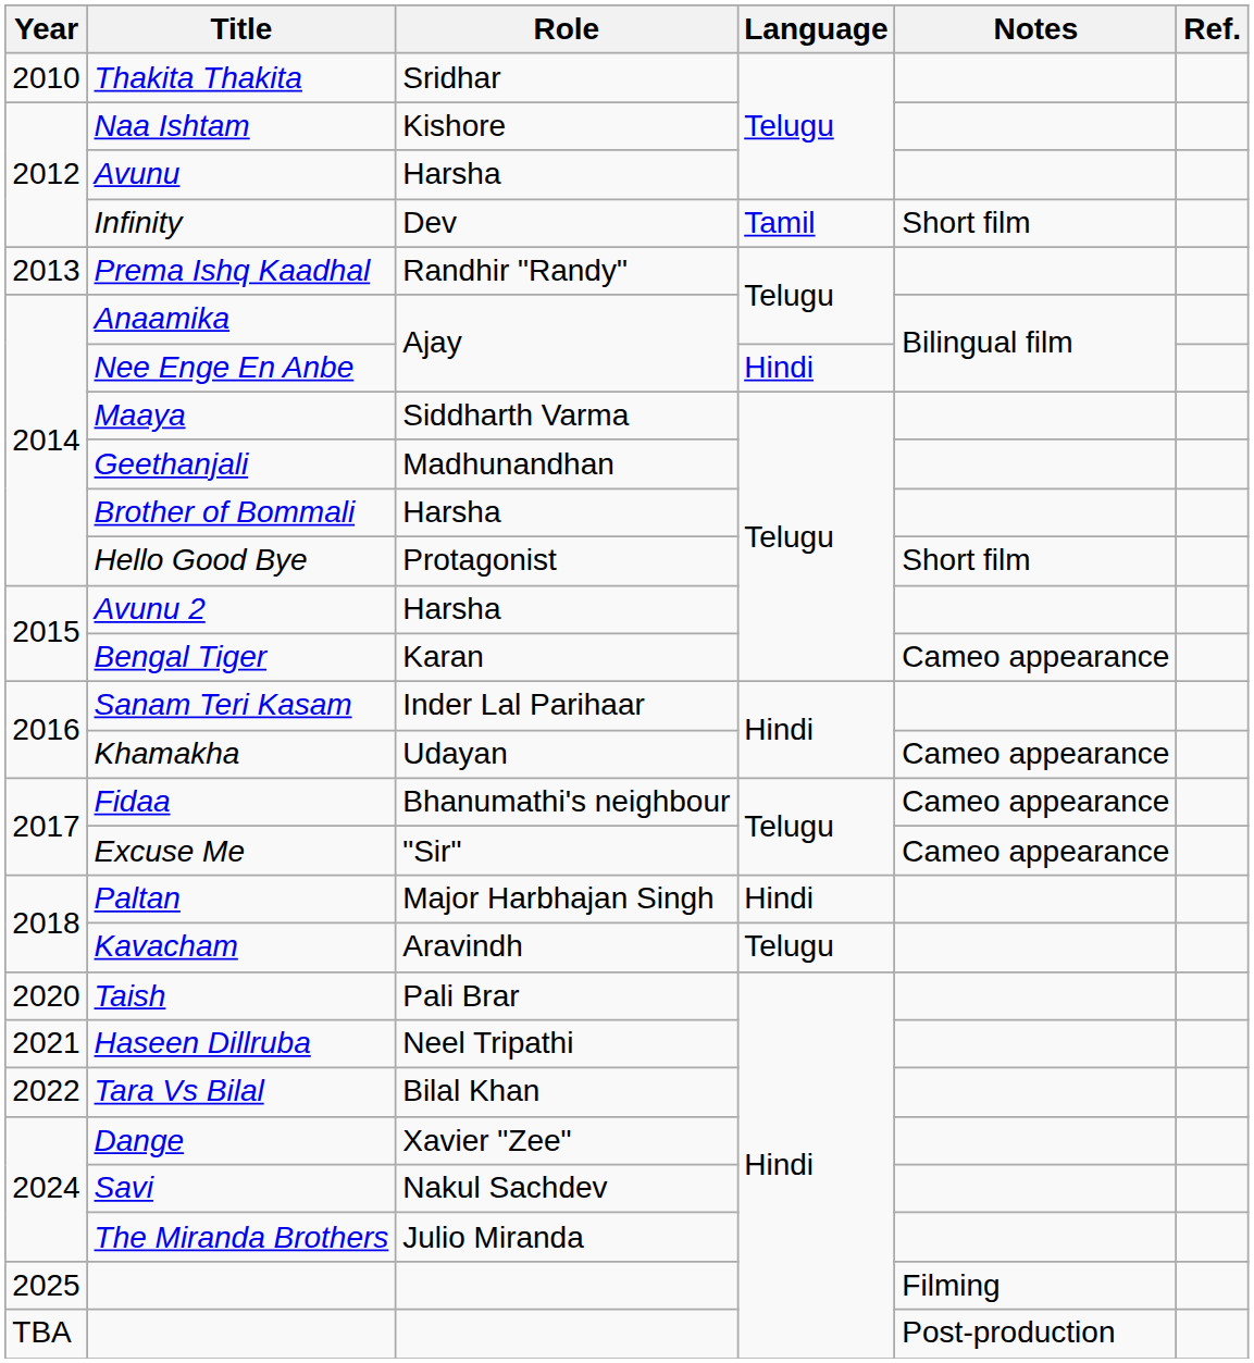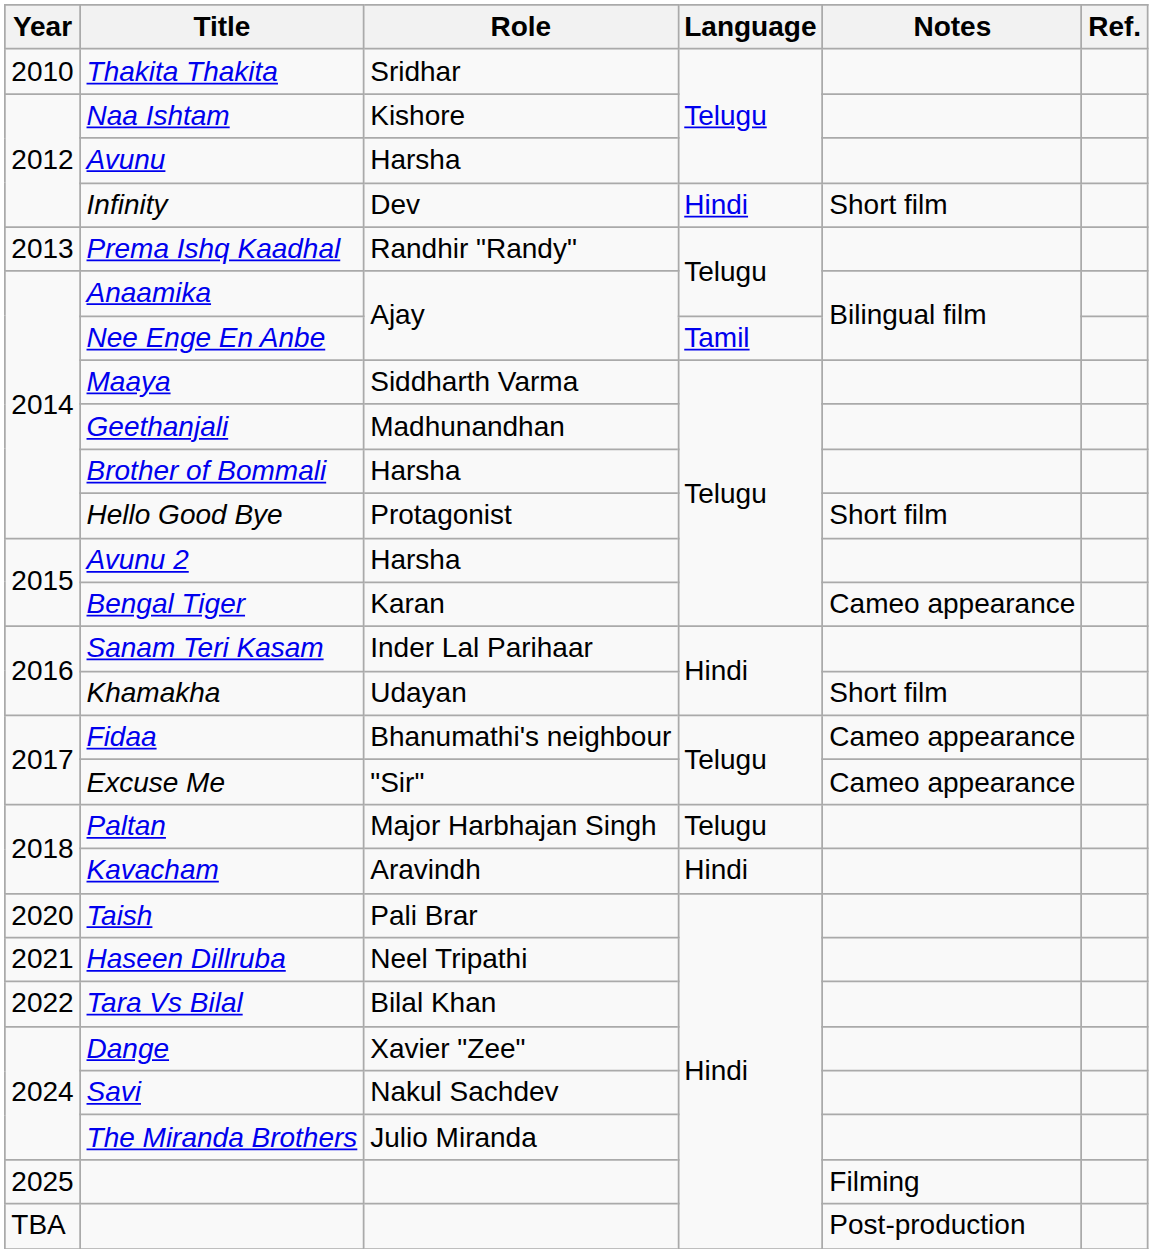Infinity | Language: Tamil -> Hindi
Nee Enge En Anbe | Language: Hindi -> Tamil
Khamakha | Notes: Cameo appearance -> Short film
Paltan | Language: Hindi -> Telugu
Kavacham | Language: Telugu -> Hindi
